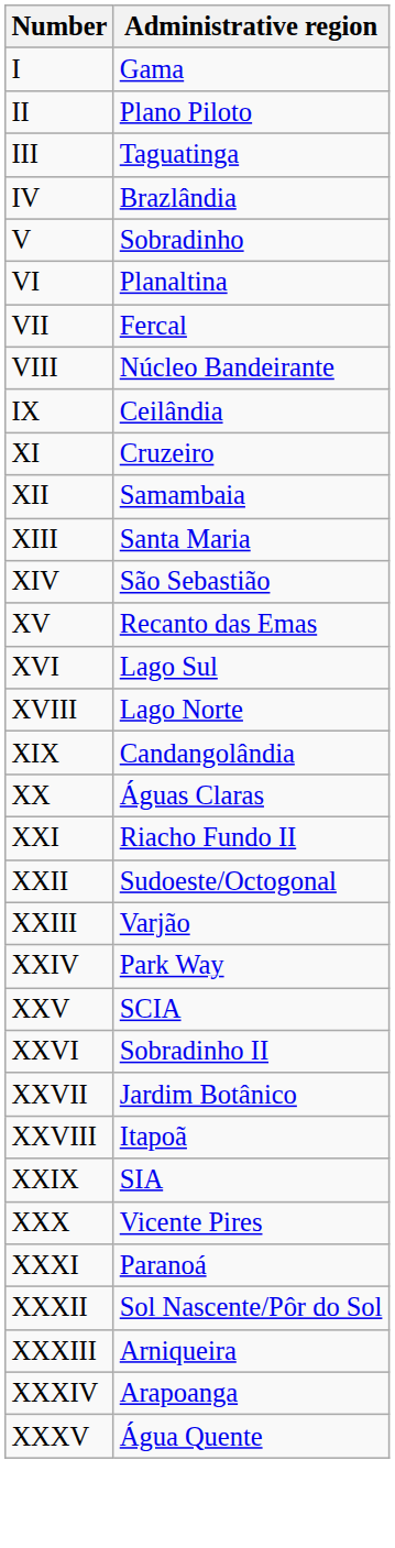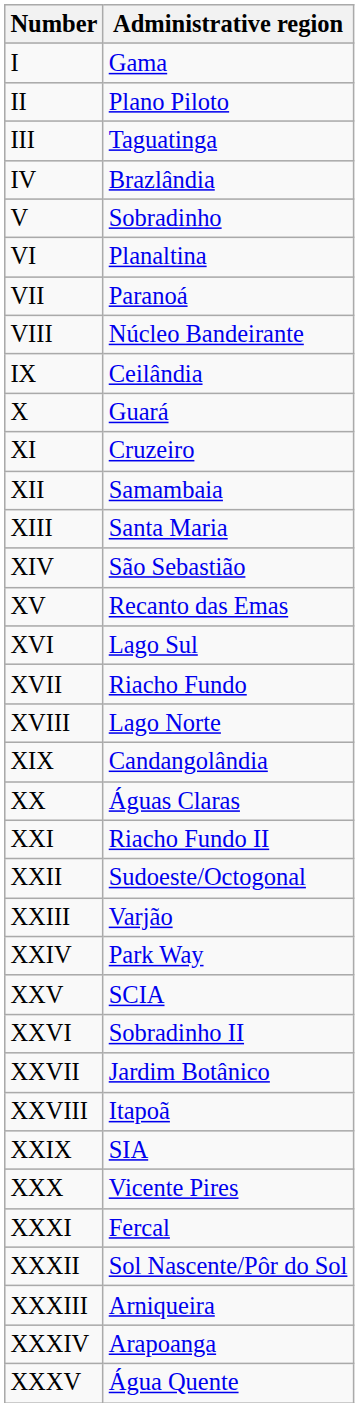VII | Administrative region: Fercal -> Paranoá
+ row: X | Guará
+ row: XVII | Riacho Fundo
XXXI | Administrative region: Paranoá -> Fercal
